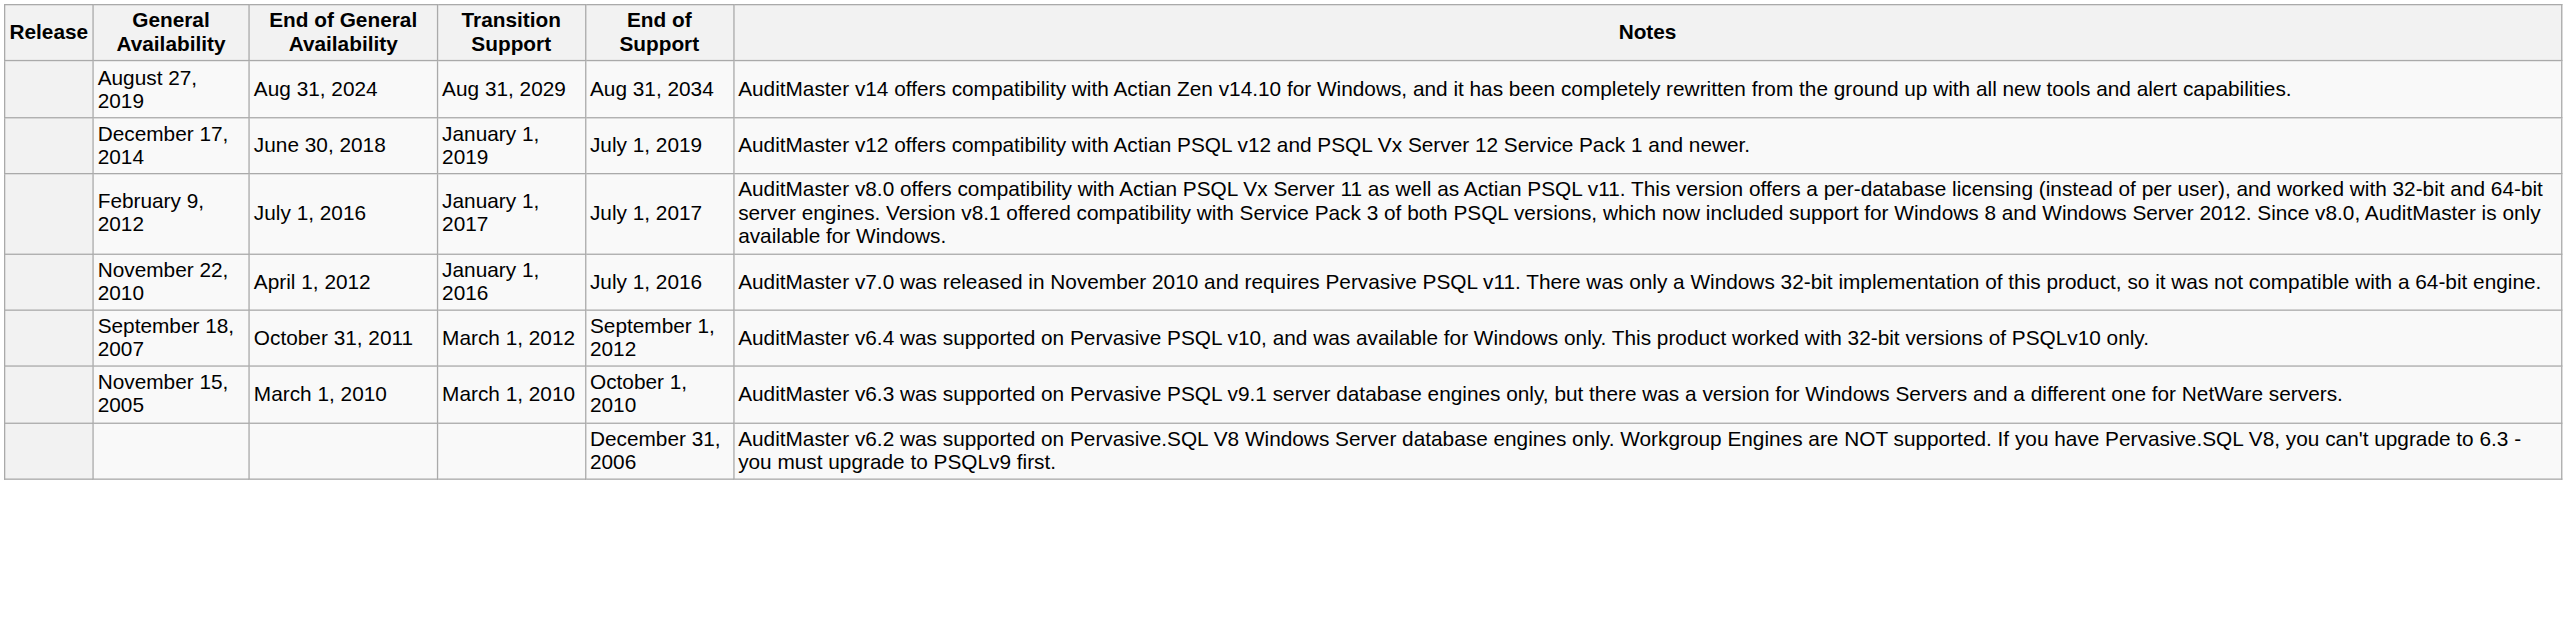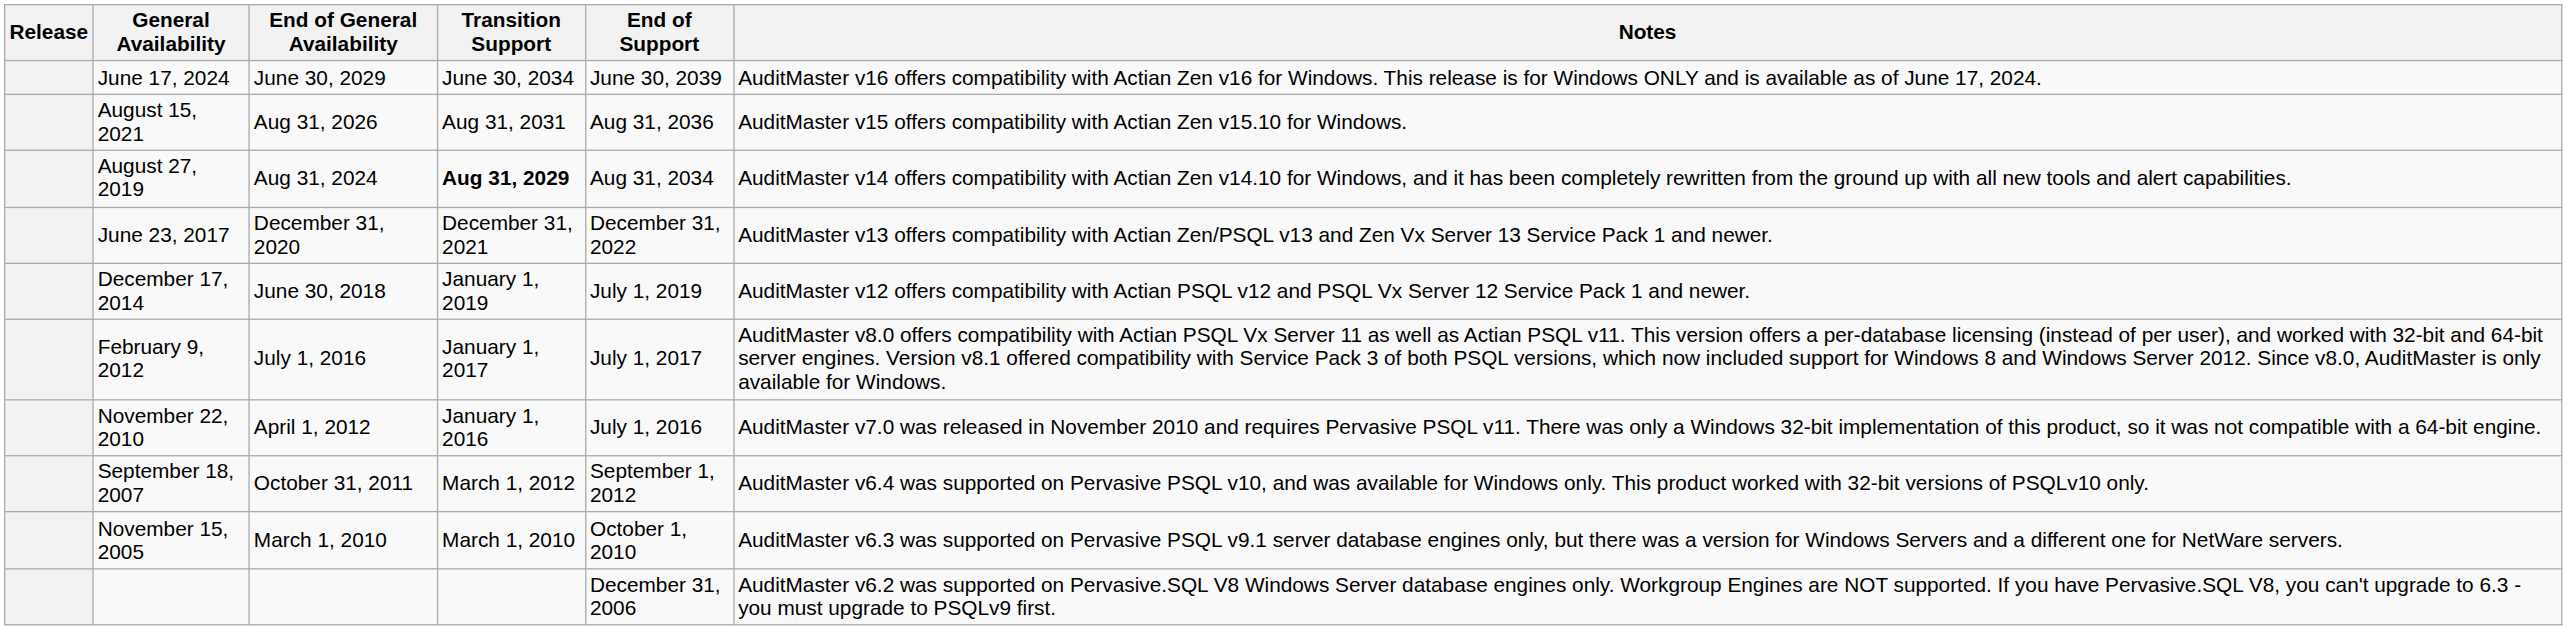+ row: June 17, 2024 | June 30, 2029 | June 30, 2034 | June 30, 2039 | AuditMaster v16 offers compatibility with Actian Zen v16 for Windows. This release is for Windows ONLY and is available as of June 17, 2024.
+ row: August 15, 2021 | Aug 31, 2026 | Aug 31, 2031 | Aug 31, 2036 | AuditMaster v15 offers compatibility with Actian Zen v15.10 for Windows.
August 27, 2019 | Transition Support: normal -> bold
+ row: June 23, 2017 | December 31, 2020 | December 31, 2021 | December 31, 2022 | AuditMaster v13 offers compatibility with Actian Zen/PSQL v13 and Zen Vx Server 13 Service Pack 1 and newer.
